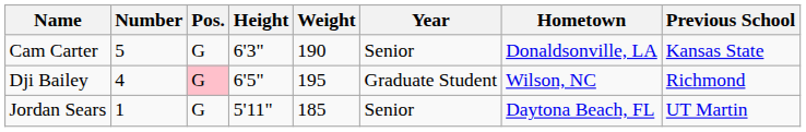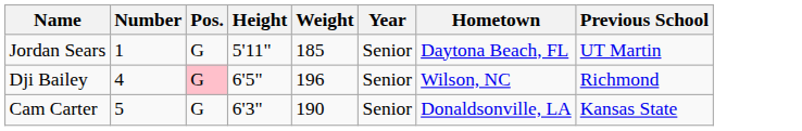rows swapped: Jordan Sears <-> Cam Carter
Dji Bailey | Weight: 195 -> 196
Dji Bailey | Year: Graduate Student -> Senior
